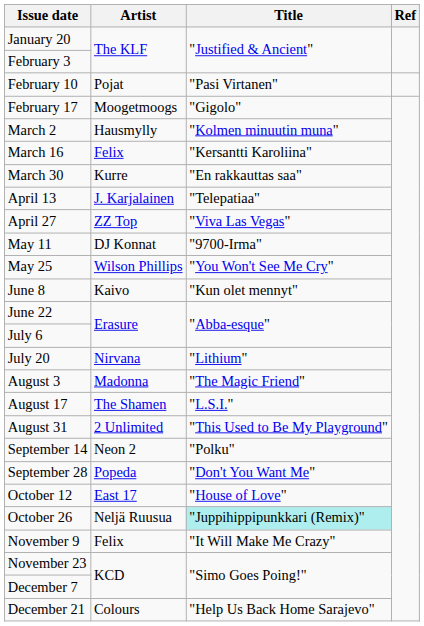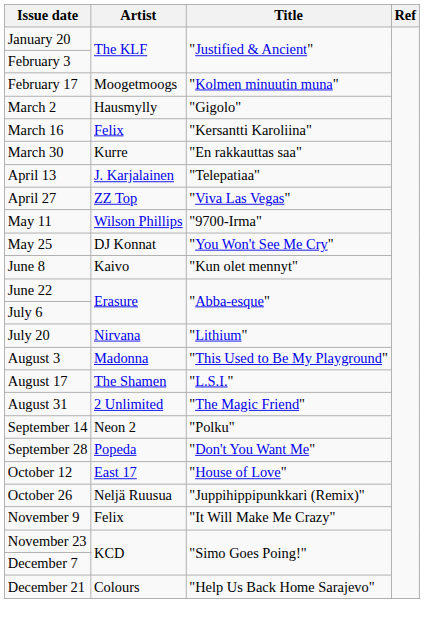- row: February 10 | Pojat | "Pasi Virtanen"
February 17 | Title: "Gigolo" -> "Kolmen minuutin muna"
March 2 | Title: "Kolmen minuutin muna" -> "Gigolo"
May 11 | Artist: DJ Konnat -> Wilson Phillips
May 25 | Artist: Wilson Phillips -> DJ Konnat
August 3 | Title: "The Magic Friend" -> "This Used to Be My Playground"
August 31 | Title: "This Used to Be My Playground" -> "The Magic Friend"
October 26 | Title: paleturquoise background -> no background
